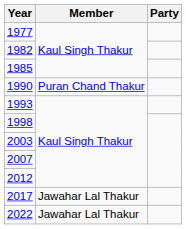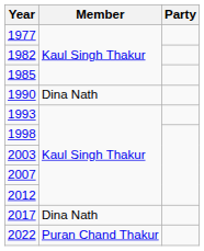1990 | Member: Puran Chand Thakur -> Dina Nath
2017 | Member: Jawahar Lal Thakur -> Dina Nath
2022 | Member: Jawahar Lal Thakur -> Puran Chand Thakur
